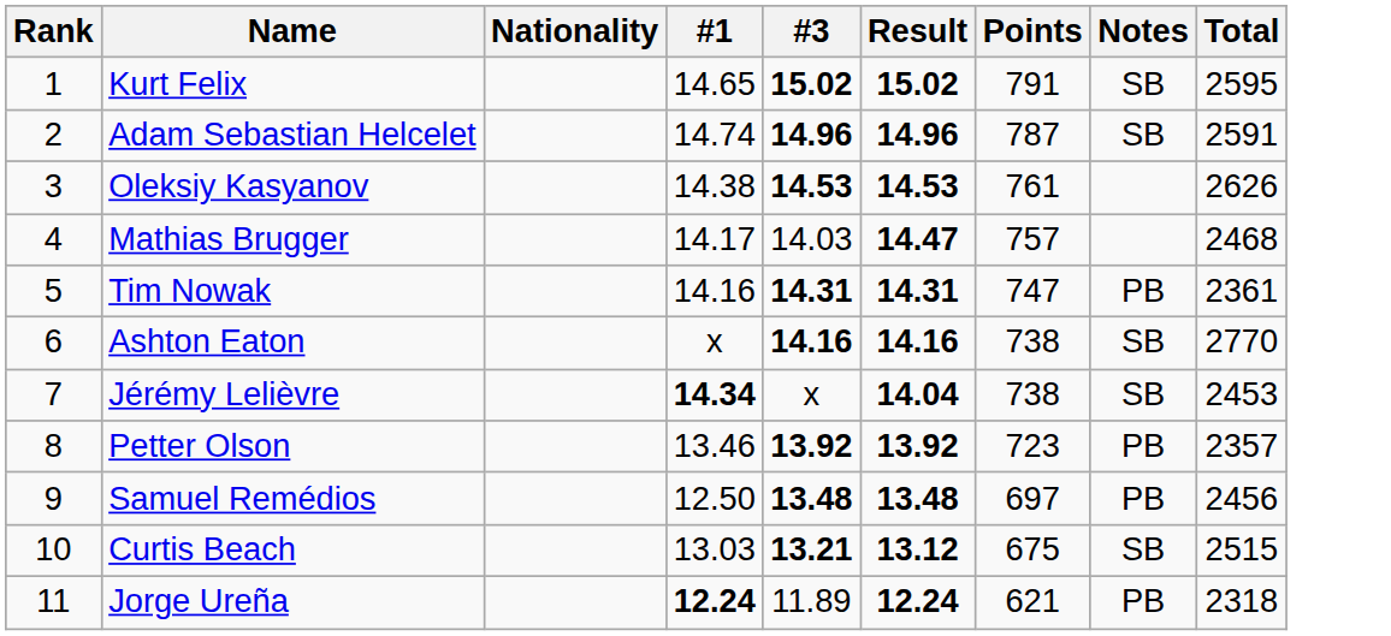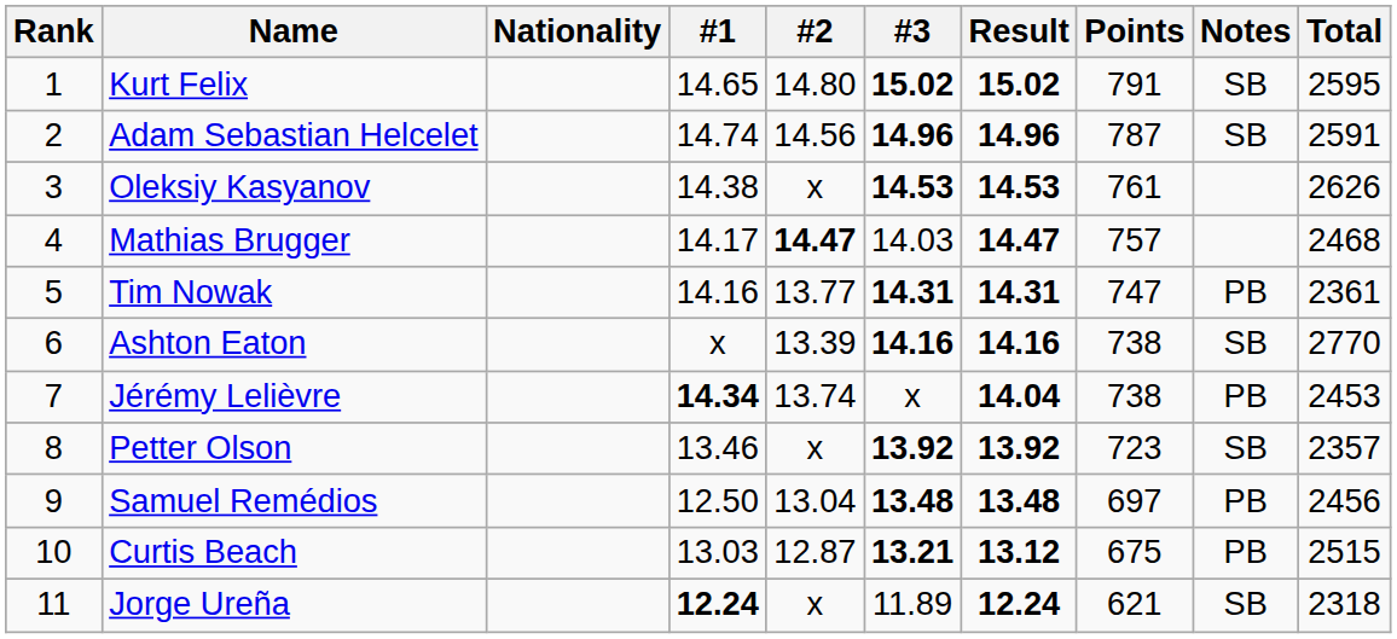+ column: #2 | 14.80 | 14.56 | x | 14.47 | 13.77 | 13.39 | 13.74 | x | 13.04 | 12.87 | x
Jérémy Lelièvre | Notes: SB -> PB
Petter Olson | Notes: PB -> SB
Curtis Beach | Notes: SB -> PB
Jorge Ureña | Notes: PB -> SB
